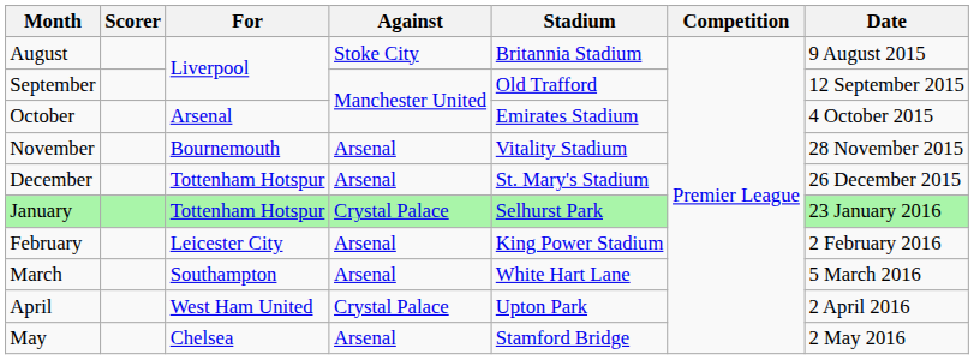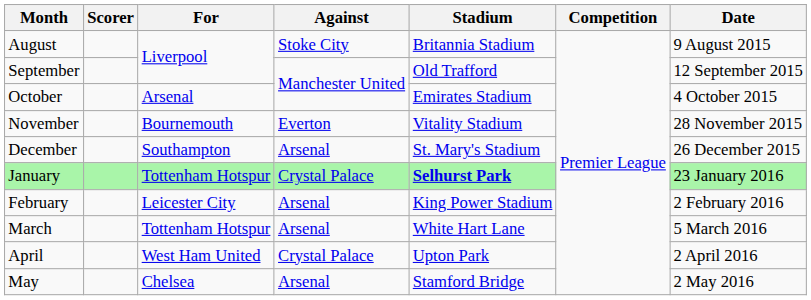November | Against: Arsenal -> Everton
December | For: Tottenham Hotspur -> Southampton
January | Stadium: normal -> bold
March | For: Southampton -> Tottenham Hotspur
